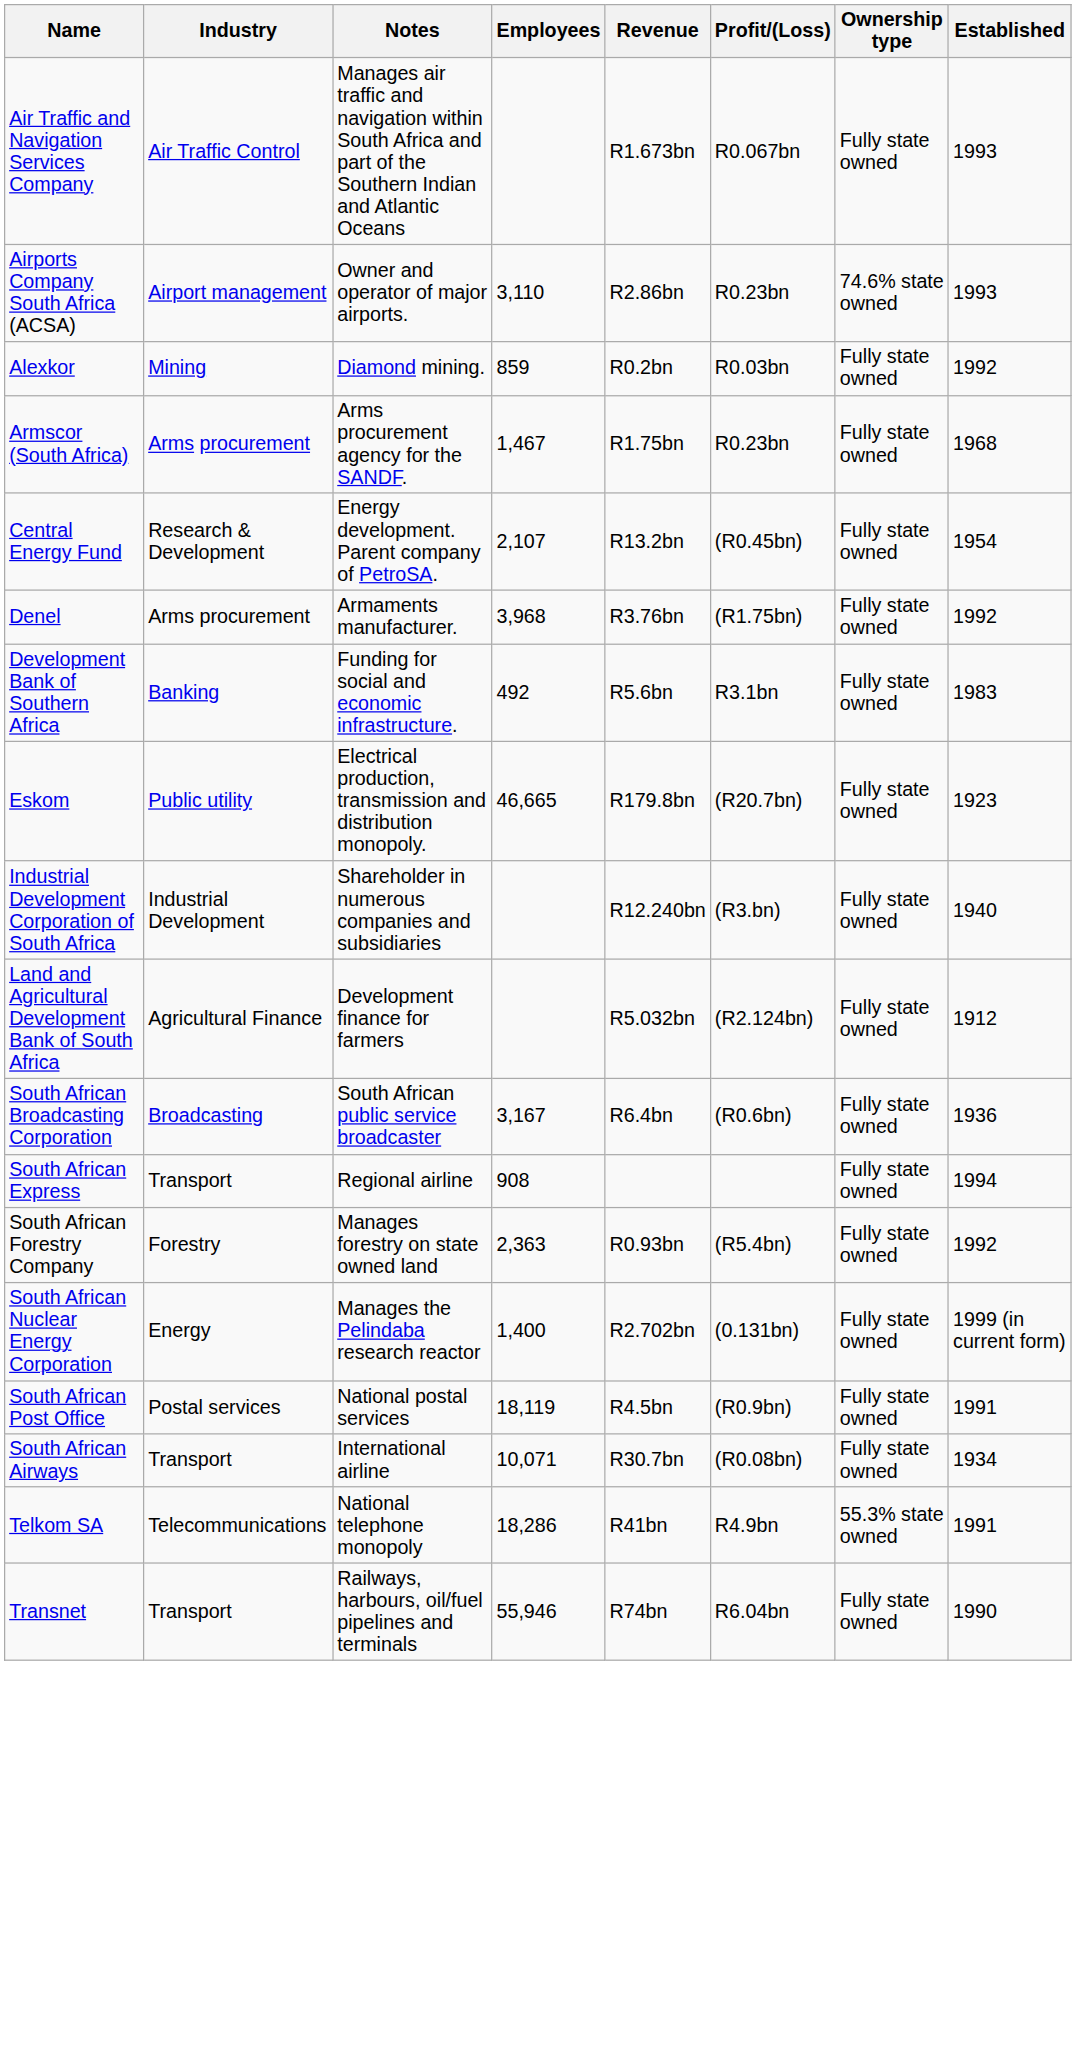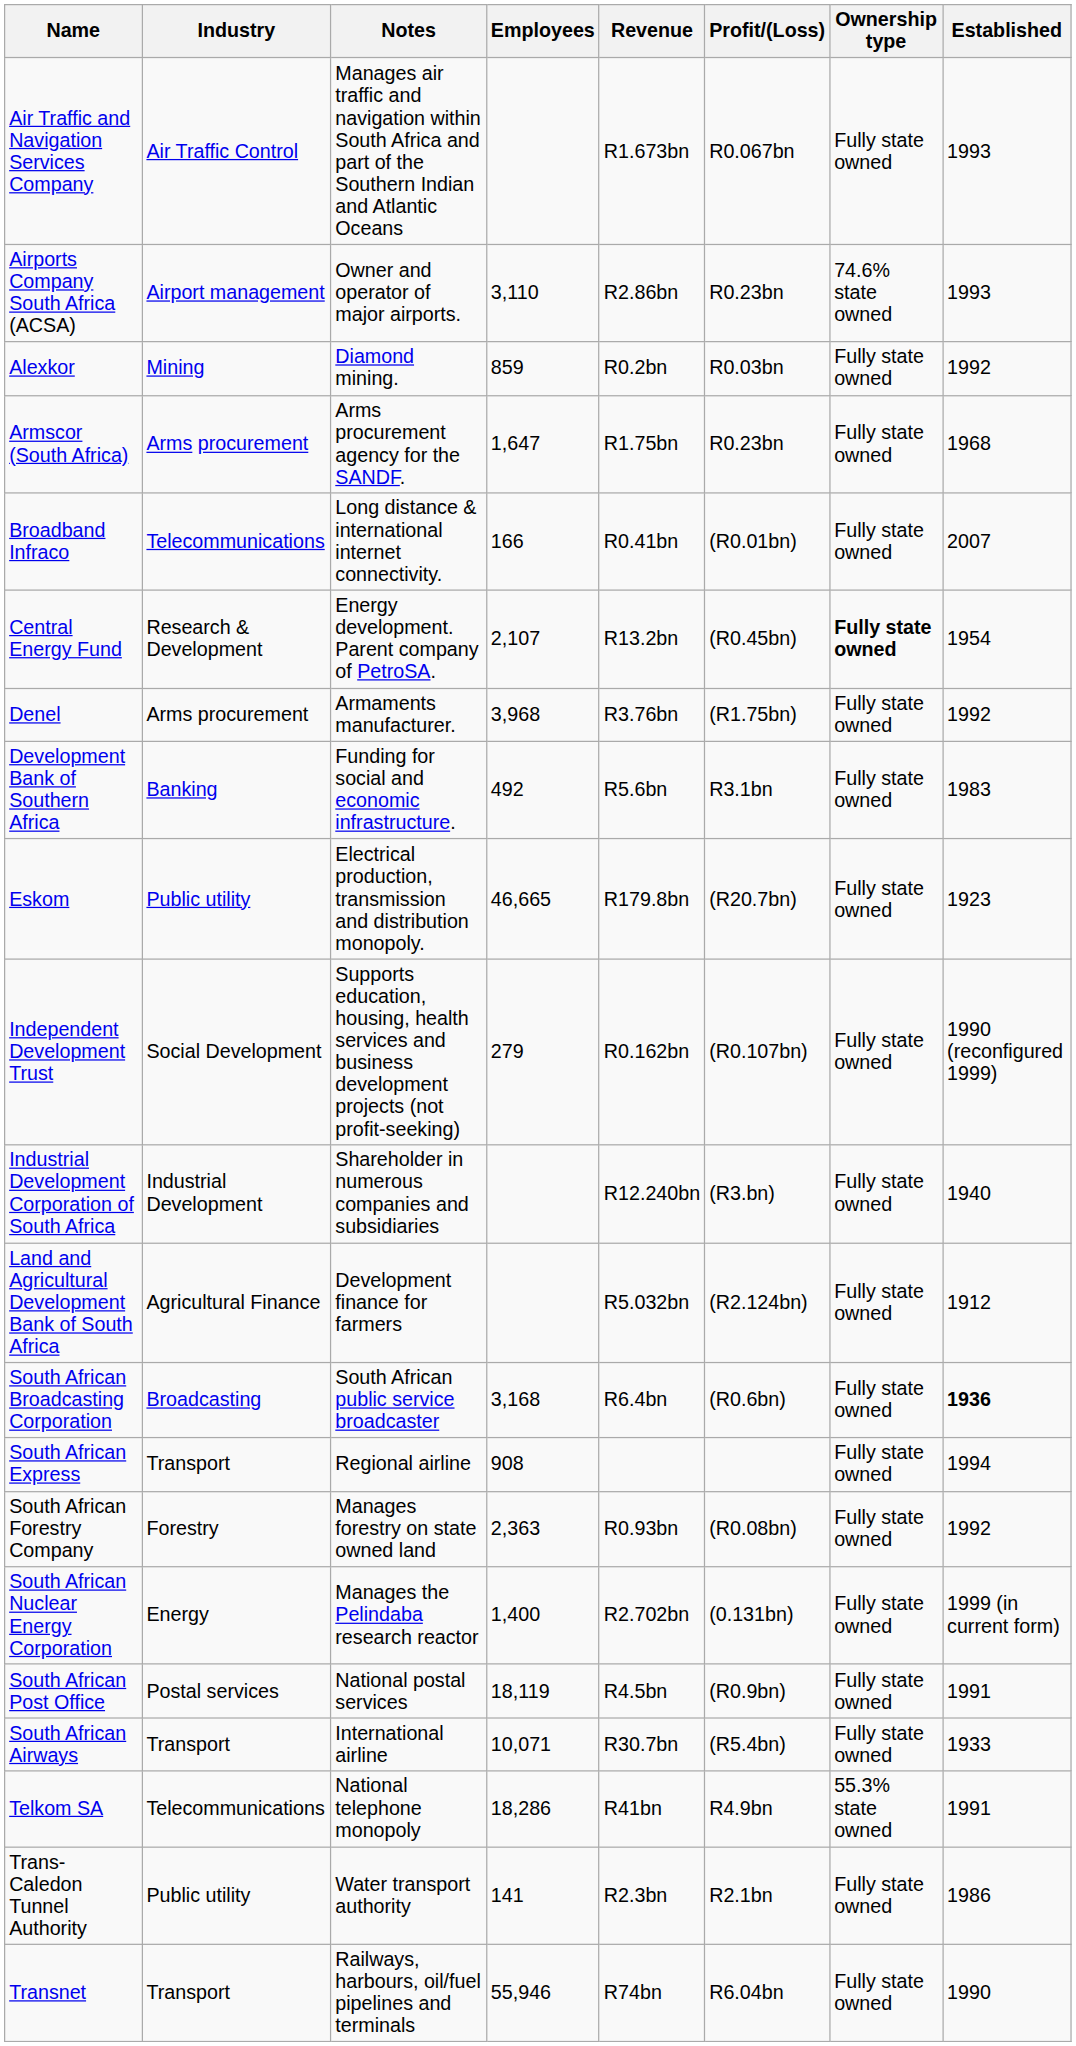Armscor (South Africa) | Employees: 1,467 -> 1,647
+ row: Broadband Infraco | Telecommunications | Long distance & international internet connectivity. | 166 | R0.41bn | (R0.01bn) | Fully state owned | 2007
Central Energy Fund | Ownership type: normal -> bold
+ row: Independent Development Trust | Social Development | Supports education, housing, health services and business development projects (not profit-seeking) | 279 | R0.162bn | (R0.107bn) | Fully state owned | 1990 (reconfigured 1999)
South African Broadcasting Corporation | Employees: 3,167 -> 3,168
South African Broadcasting Corporation | Established: normal -> bold
South African Forestry Company | Profit/(Loss): (R5.4bn) -> (R0.08bn)
South African Airways | Profit/(Loss): (R0.08bn) -> (R5.4bn)
South African Airways | Established: 1934 -> 1933
+ row: Trans-Caledon Tunnel Authority | Public utility | Water transport authority | 141 | R2.3bn | R2.1bn | Fully state owned | 1986
